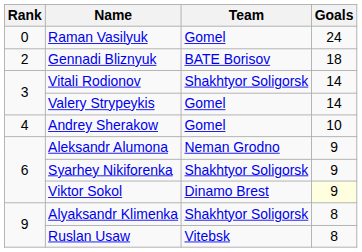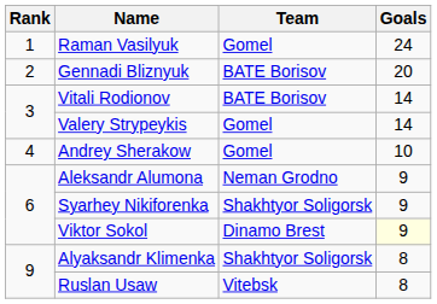Raman Vasilyuk | Rank: 0 -> 1
Gennadi Bliznyuk | Goals: 18 -> 20
Vitali Rodionov | Team: Shakhtyor Soligorsk -> BATE Borisov
